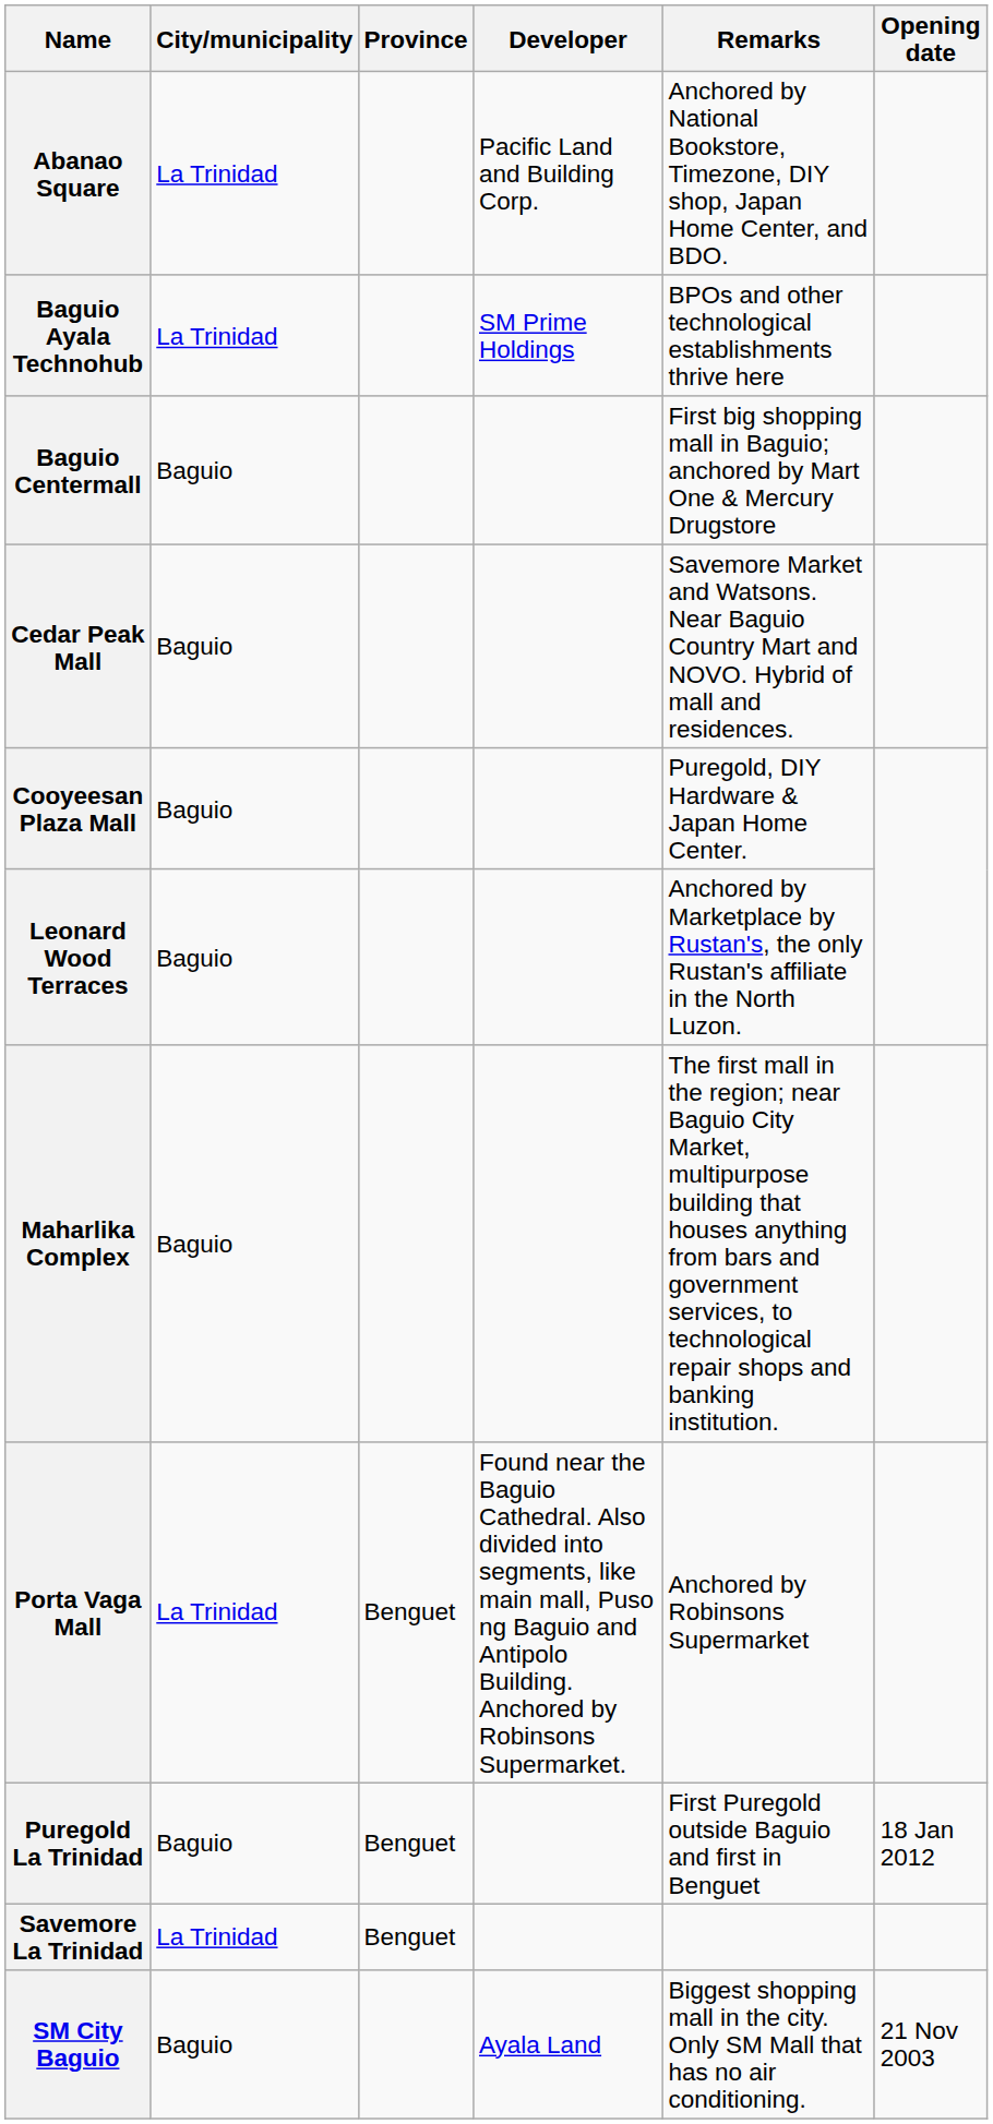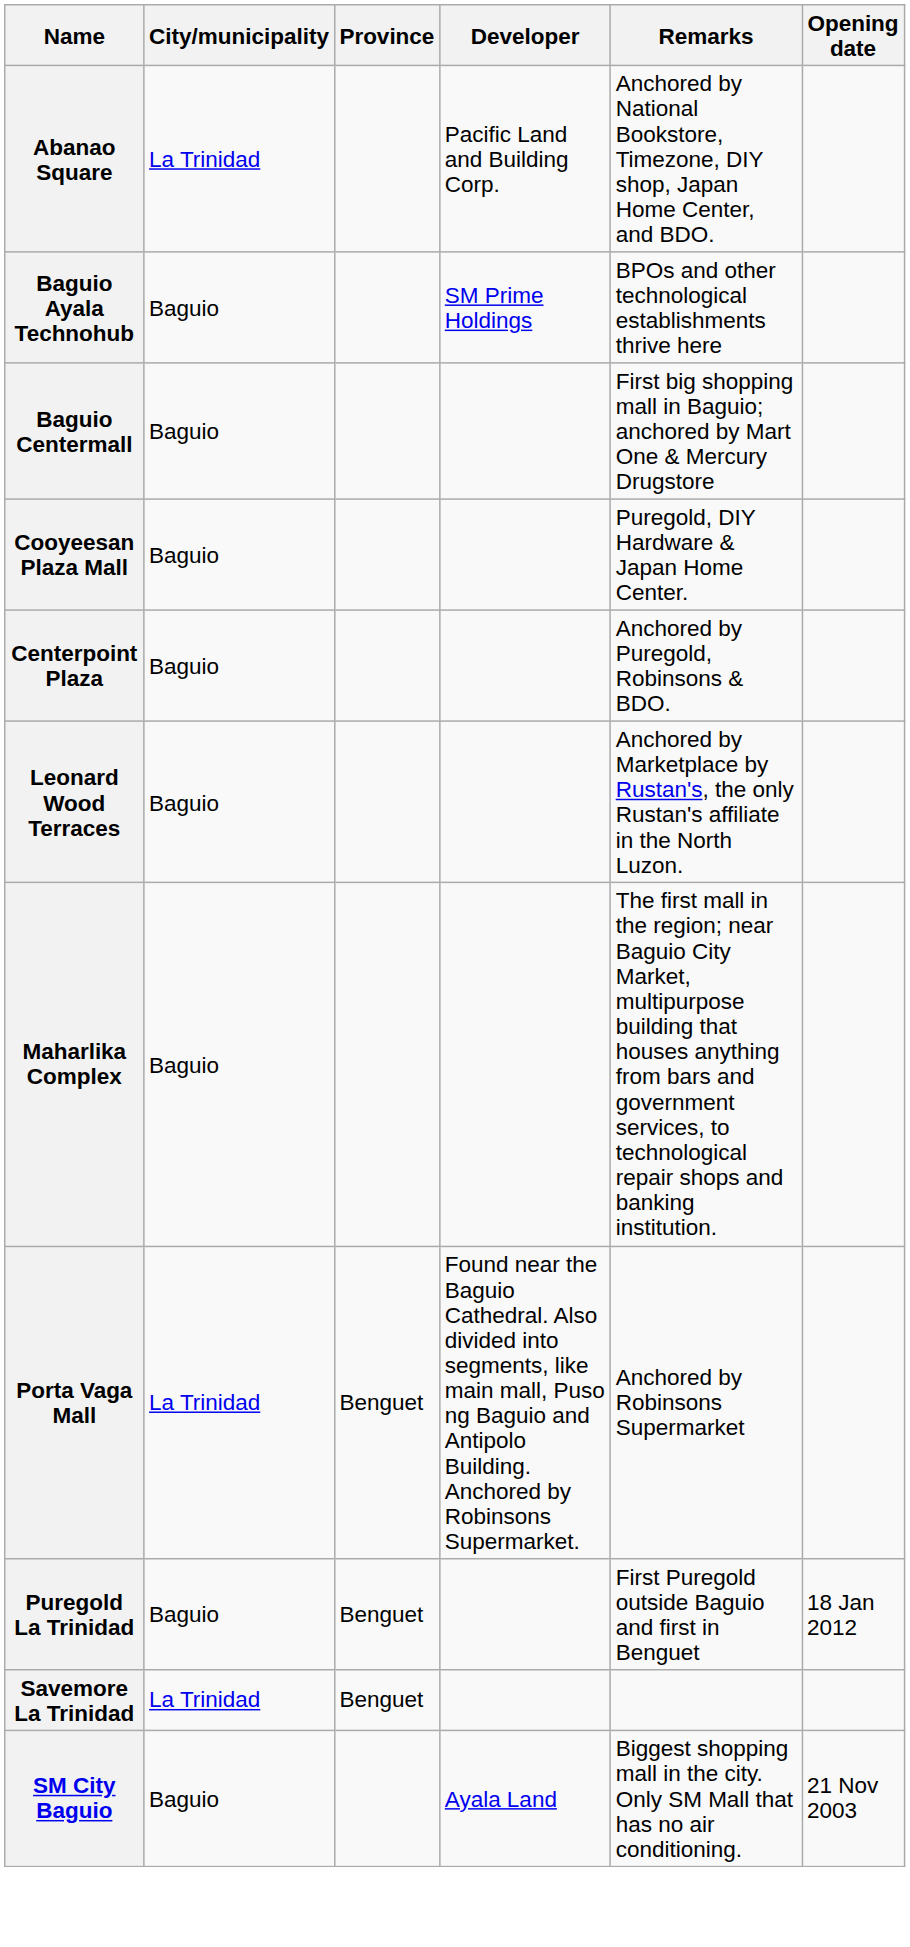Baguio Ayala Technohub | City/municipality: La Trinidad -> Baguio
- row: Cedar Peak Mall | Baguio | Savemore Market and Watsons. Near Baguio Country Mart and NOVO. Hybrid of mall and residences.
+ row: Centerpoint Plaza | Baguio | Anchored by Puregold, Robinsons & BDO.
